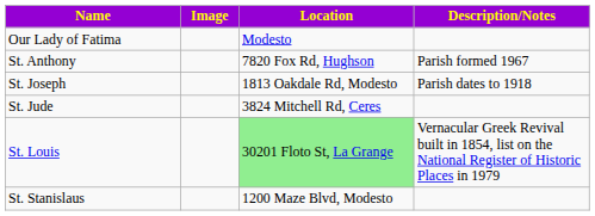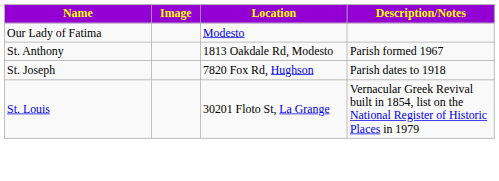St. Anthony | Location: 7820 Fox Rd, Hughson -> 1813 Oakdale Rd, Modesto
St. Joseph | Location: 1813 Oakdale Rd, Modesto -> 7820 Fox Rd, Hughson
- row: St. Jude | 3824 Mitchell Rd, Ceres
St. Louis | Location: lightgreen background -> no background
- row: St. Stanislaus | 1200 Maze Blvd, Modesto
